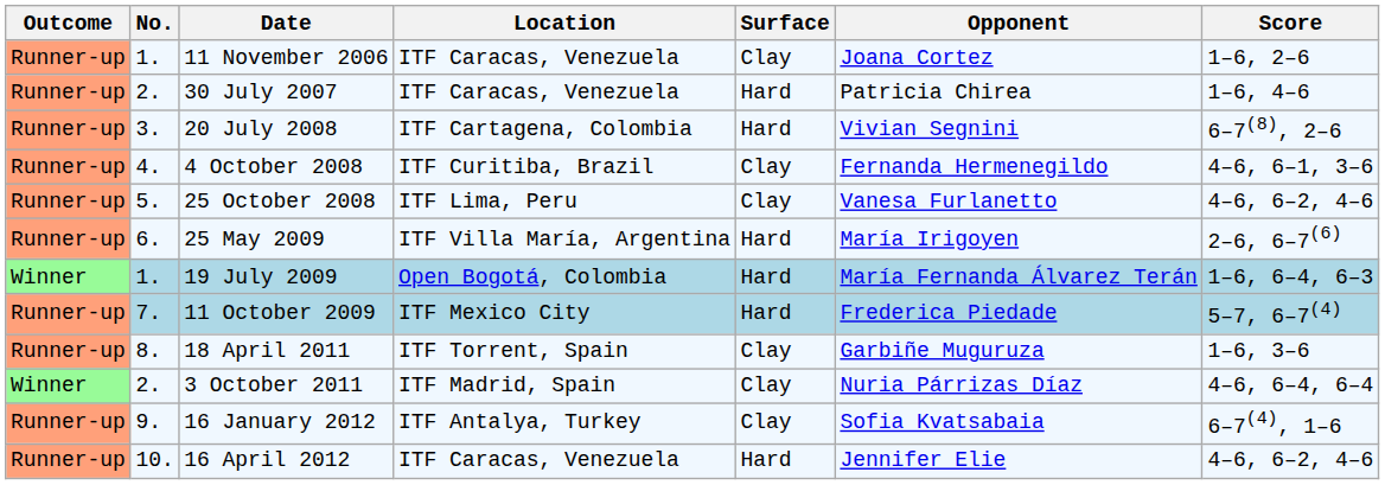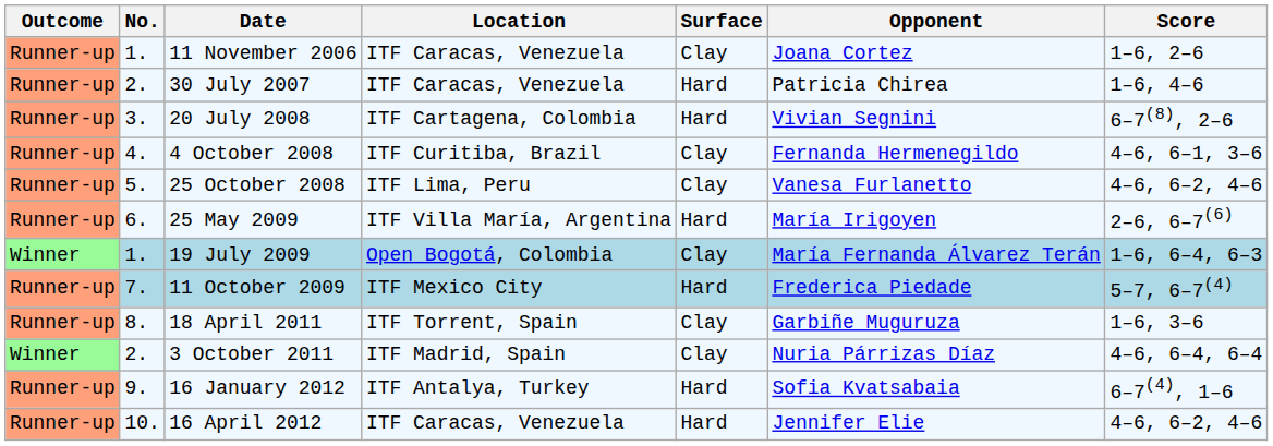19 July 2009 | Surface: Hard -> Clay
16 January 2012 | Surface: Clay -> Hard
